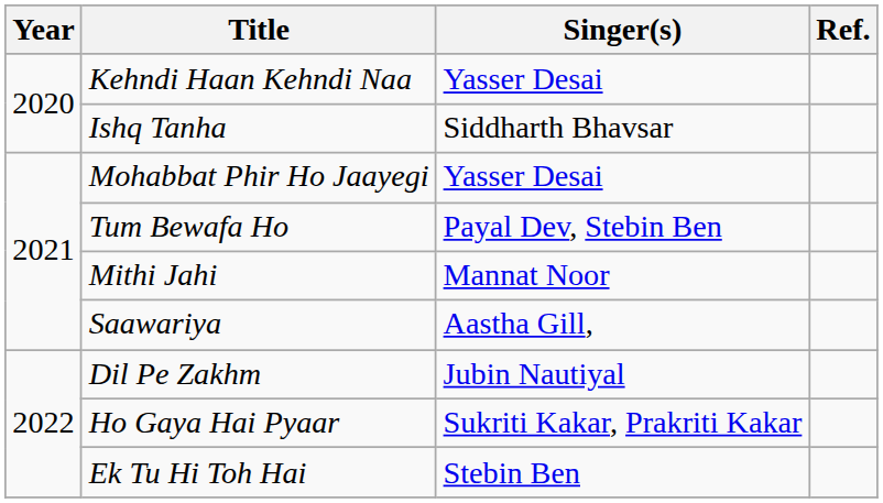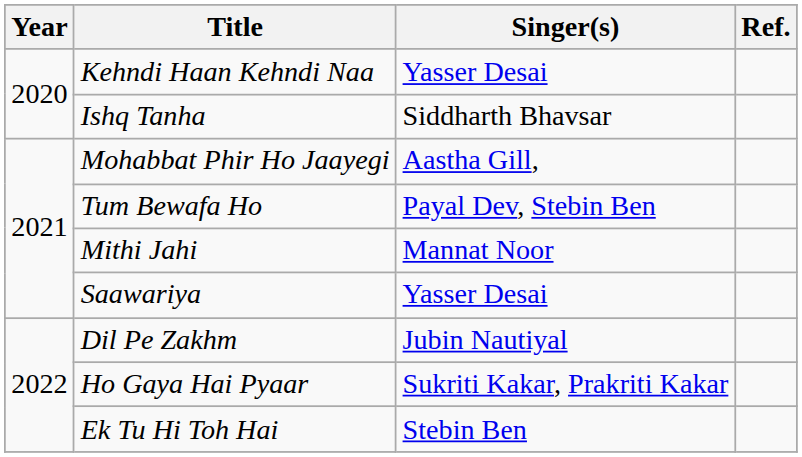Mohabbat Phir Ho Jaayegi | Singer(s): Yasser Desai -> Aastha Gill,
Saawariya | Singer(s): Aastha Gill, -> Yasser Desai
